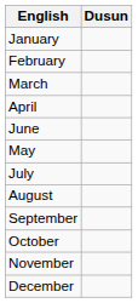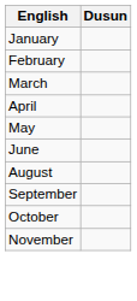rows swapped: May <-> June
- row: July
- row: December
